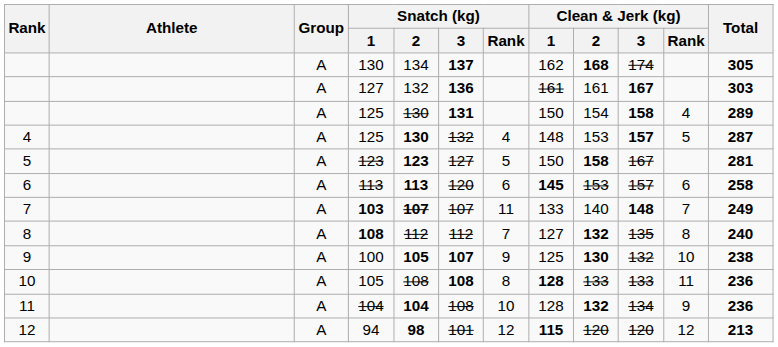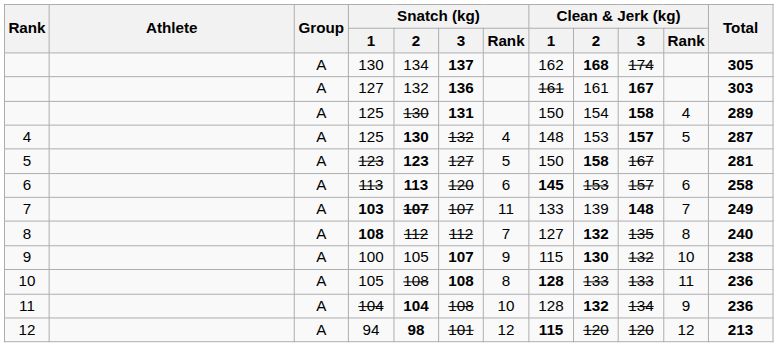103 | Clean & Jerk (kg) / 2: 140 -> 139
100 | Snatch (kg) / 2: bold -> normal
100 | Clean & Jerk (kg) / 1: 125 -> 115
